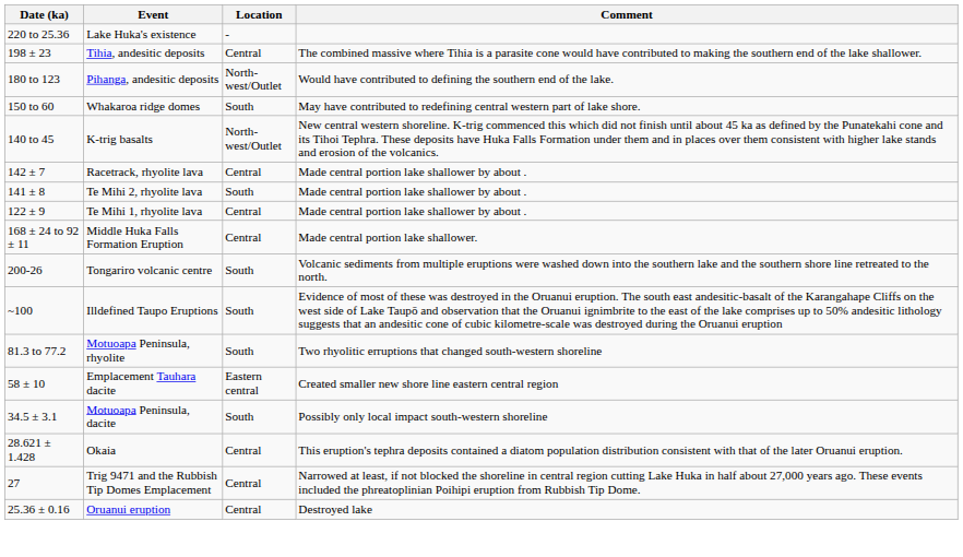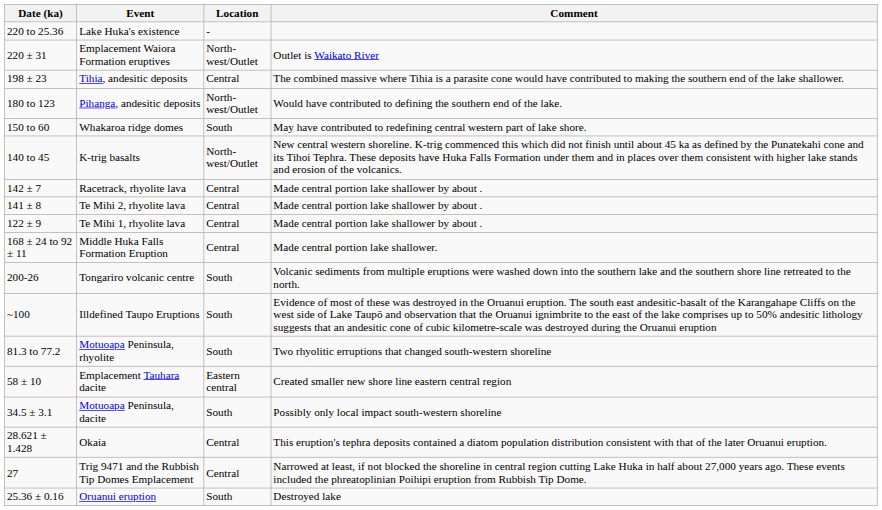+ row: 220 ± 31 | Emplacement Waiora Formation eruptives | North-west/Outlet | Outlet is Waikato River
Te Mihi 2, rhyolite lava | Location: South -> Central
Oruanui eruption | Location: Central -> South
